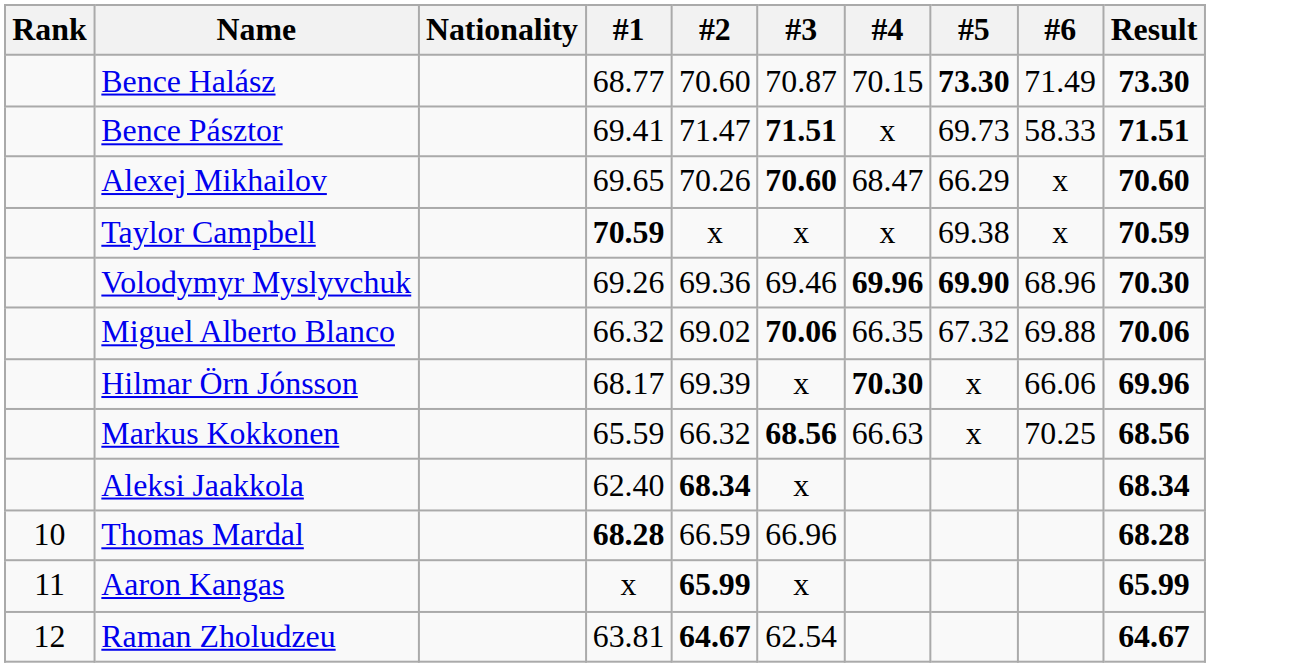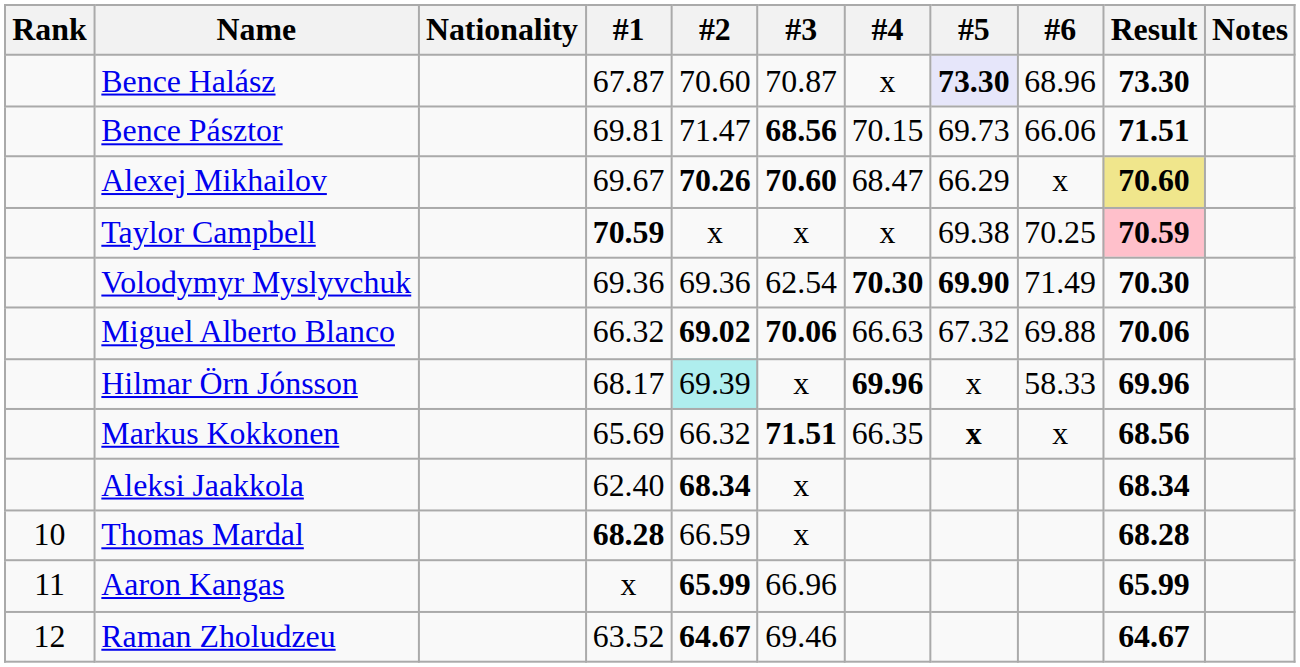+ column: Notes
Bence Halász | #1: 68.77 -> 67.87
Bence Halász | #4: 70.15 -> x
Bence Halász | #5: no background -> lavender background
Bence Halász | #6: 71.49 -> 68.96
Bence Pásztor | #1: 69.41 -> 69.81
Bence Pásztor | #3: 71.51 -> 68.56
Bence Pásztor | #4: x -> 70.15
Bence Pásztor | #6: 58.33 -> 66.06
Alexej Mikhailov | #1: 69.65 -> 69.67
Alexej Mikhailov | #2: normal -> bold
Alexej Mikhailov | Result: no background -> khaki background
Taylor Campbell | #6: x -> 70.25
Taylor Campbell | Result: no background -> pink background
Volodymyr Myslyvchuk | #1: 69.26 -> 69.36
Volodymyr Myslyvchuk | #3: 69.46 -> 62.54
Volodymyr Myslyvchuk | #4: 69.96 -> 70.30
Volodymyr Myslyvchuk | #6: 68.96 -> 71.49
Miguel Alberto Blanco | #2: normal -> bold
Miguel Alberto Blanco | #4: 66.35 -> 66.63
Hilmar Örn Jónsson | #2: no background -> paleturquoise background
Hilmar Örn Jónsson | #4: 70.30 -> 69.96
Hilmar Örn Jónsson | #6: 66.06 -> 58.33
Markus Kokkonen | #1: 65.59 -> 65.69
Markus Kokkonen | #3: 68.56 -> 71.51
Markus Kokkonen | #4: 66.63 -> 66.35
Markus Kokkonen | #5: normal -> bold
Markus Kokkonen | #6: 70.25 -> x
Thomas Mardal | #3: 66.96 -> x
Aaron Kangas | #3: x -> 66.96
Raman Zholudzeu | #1: 63.81 -> 63.52
Raman Zholudzeu | #3: 62.54 -> 69.46
